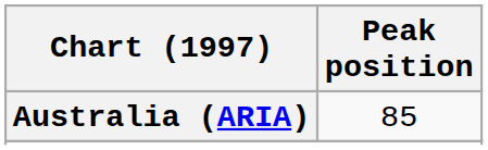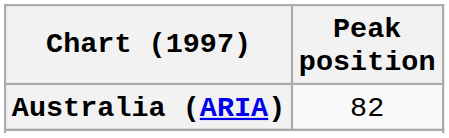Australia (ARIA) | Peak position: 85 -> 82
